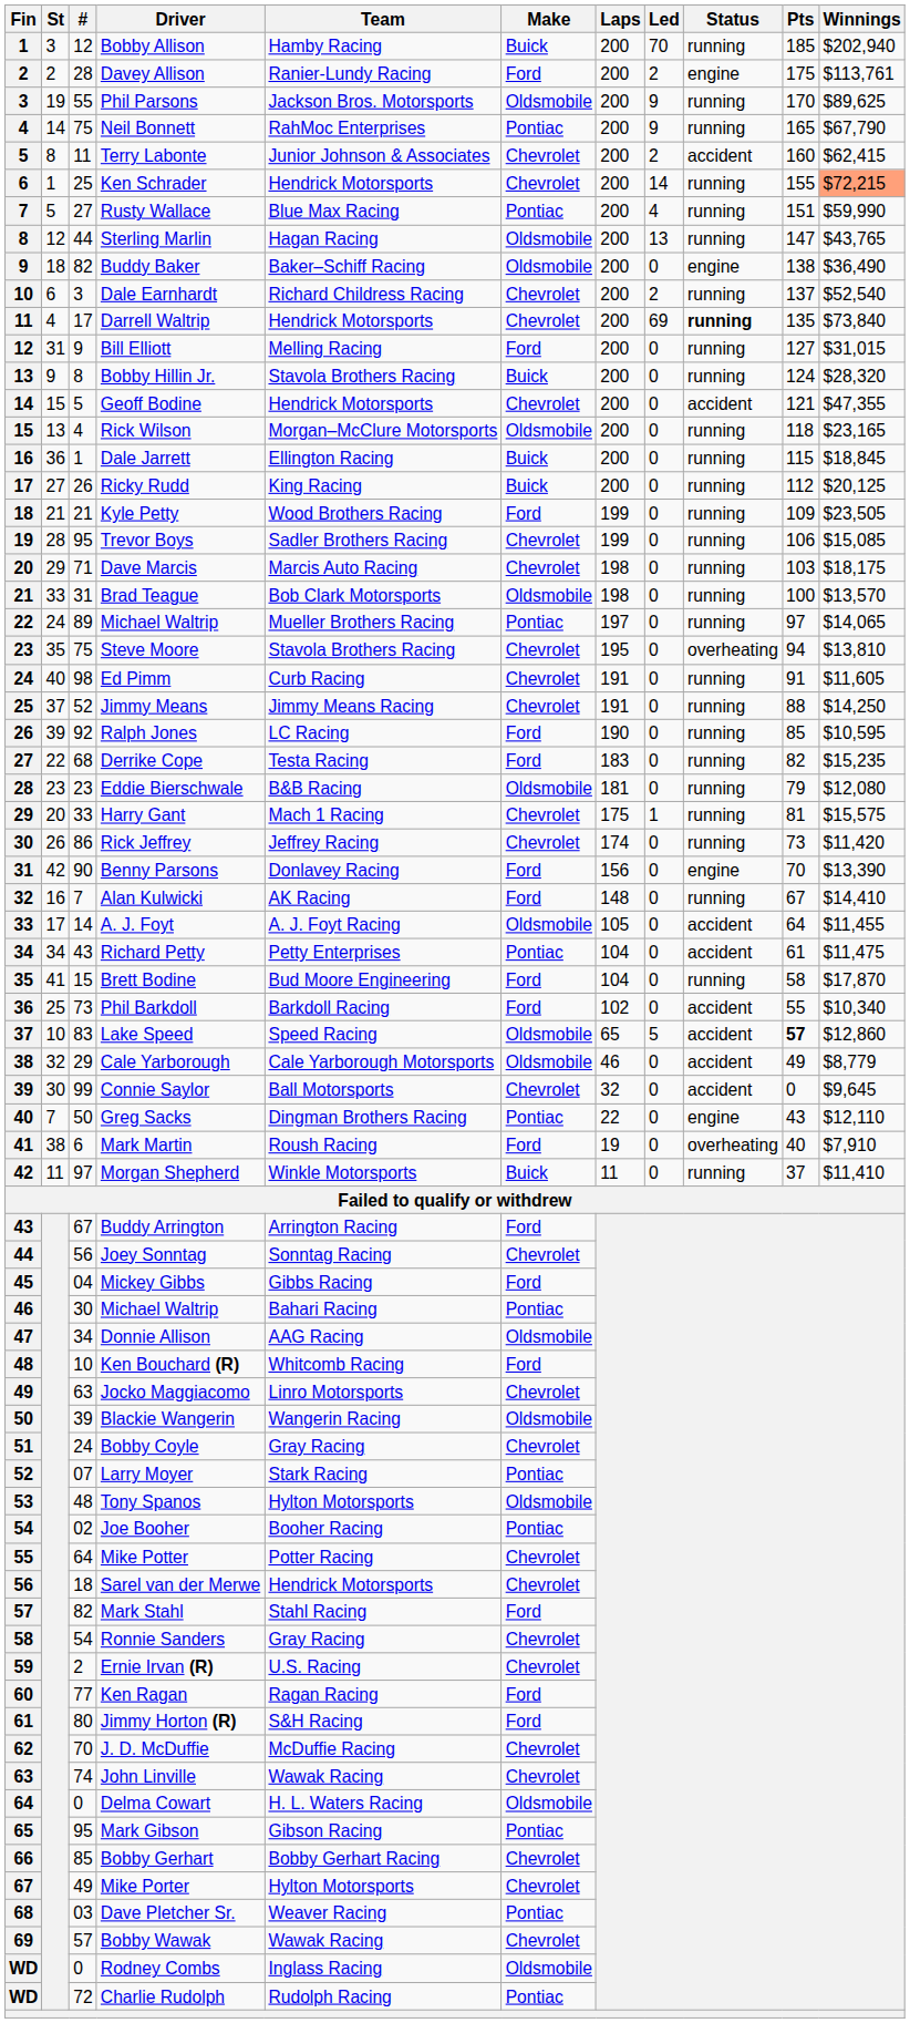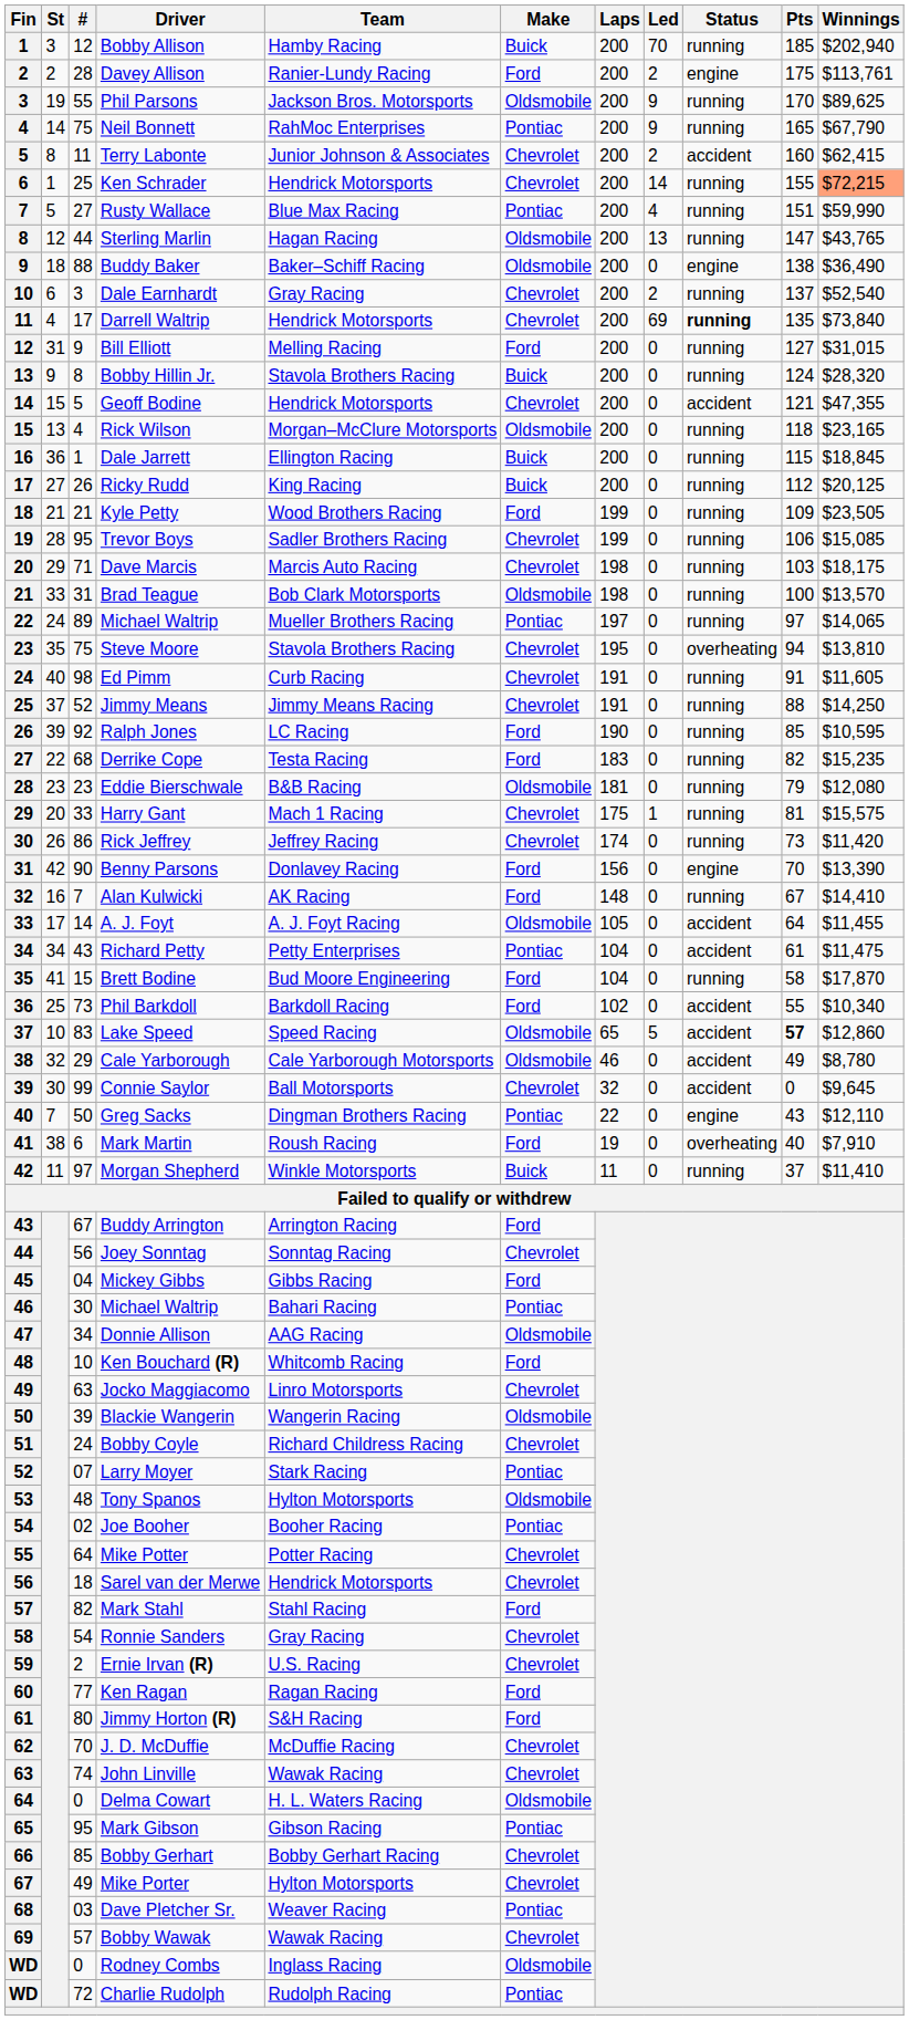Buddy Baker | #: 82 -> 88
Dale Earnhardt | Team: Richard Childress Racing -> Gray Racing
Cale Yarborough | Winnings: $8,779 -> $8,780
Bobby Coyle | Team: Gray Racing -> Richard Childress Racing
